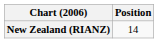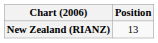New Zealand (RIANZ) | Position: 14 -> 13
